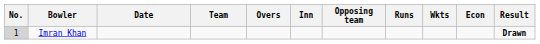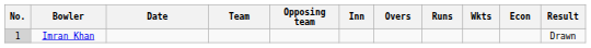columns swapped: Opposing team <-> Overs
Imran Khan | Result: bold -> normal
